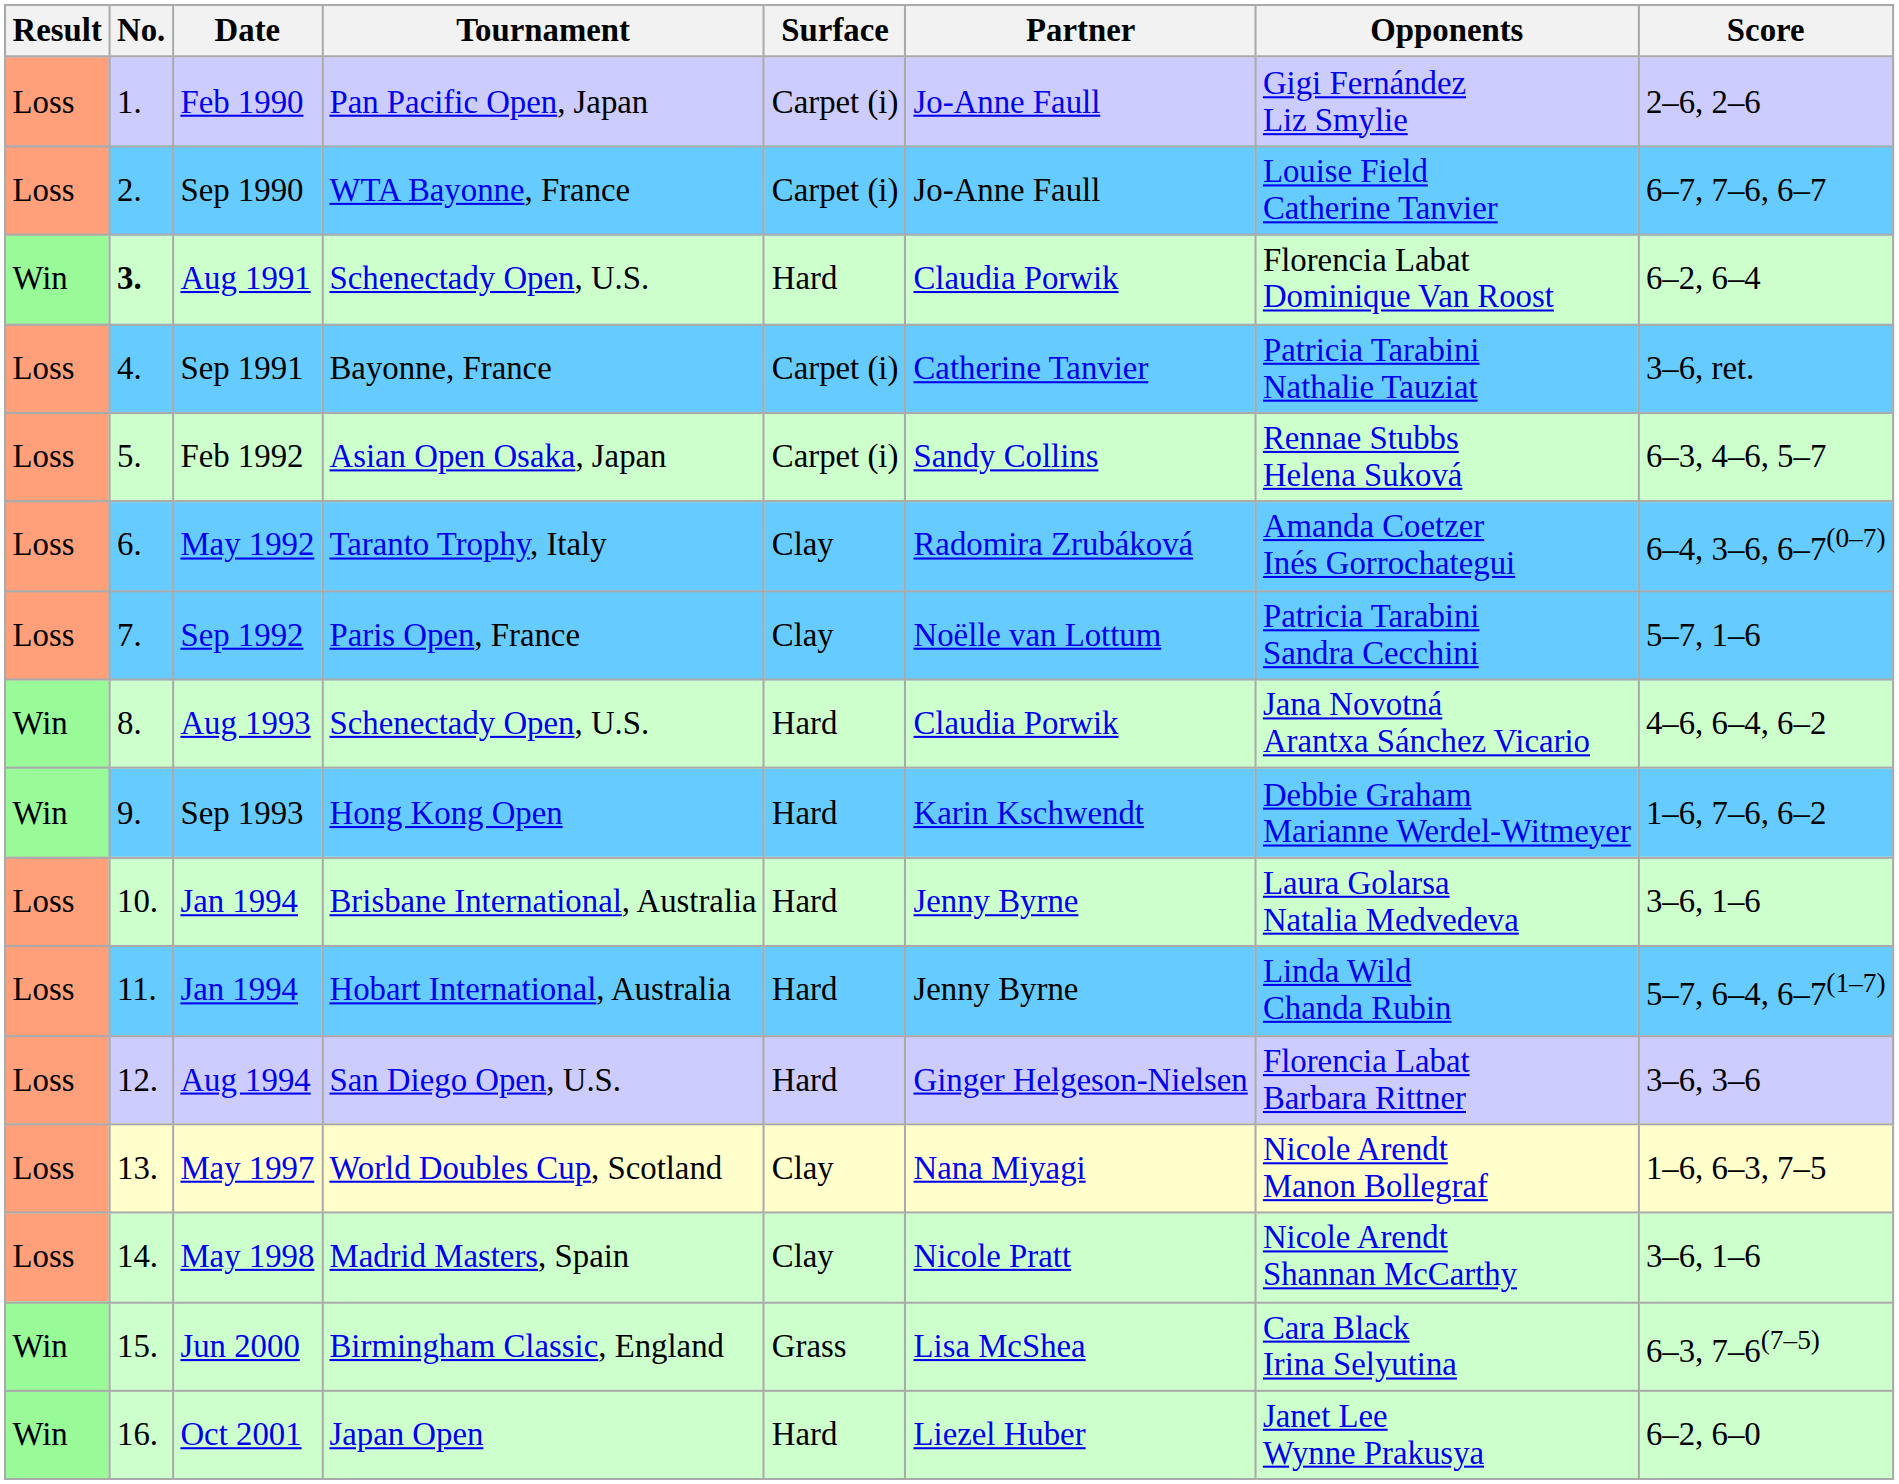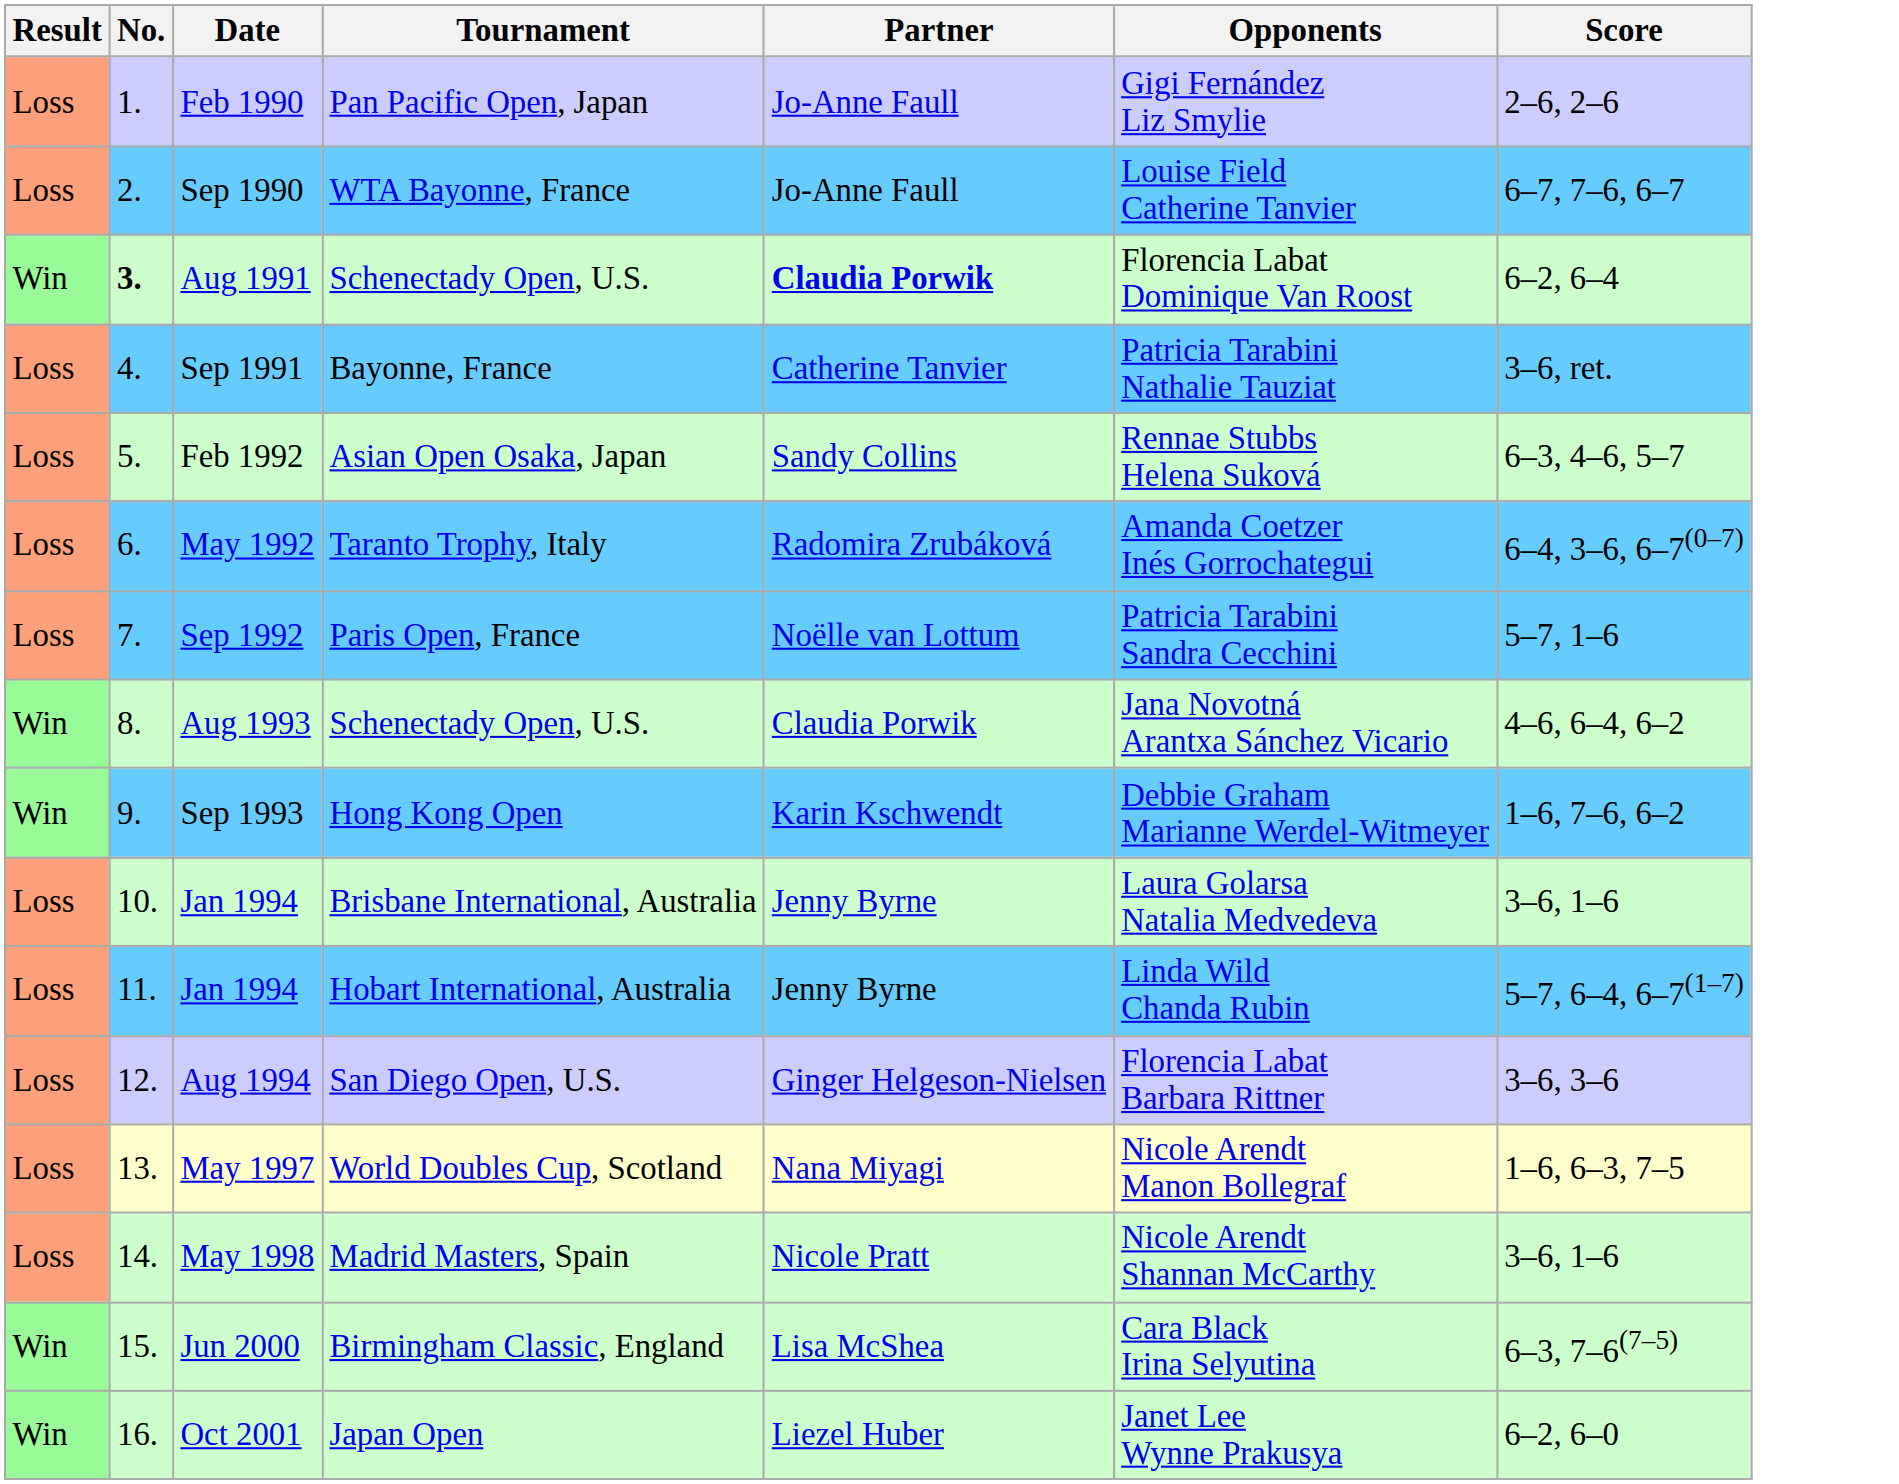- column: Surface | Carpet (i) | Carpet (i) | Hard | Carpet (i) | Carpet (i) | Clay | Clay | Hard | Hard | Hard | Hard | Hard | Clay | Clay | Grass | Hard
Aug 1991 | Partner: normal -> bold
